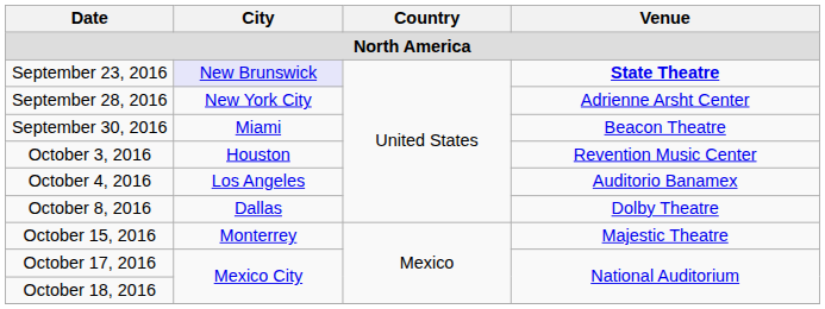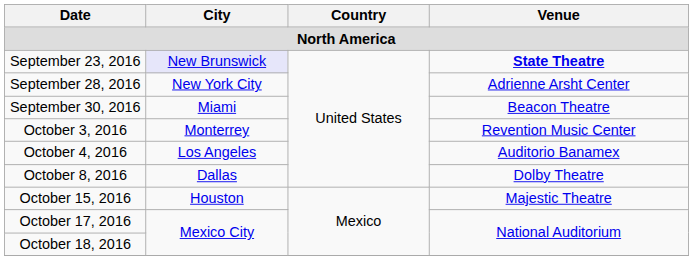October 3, 2016 | City: Houston -> Monterrey
October 15, 2016 | City: Monterrey -> Houston
